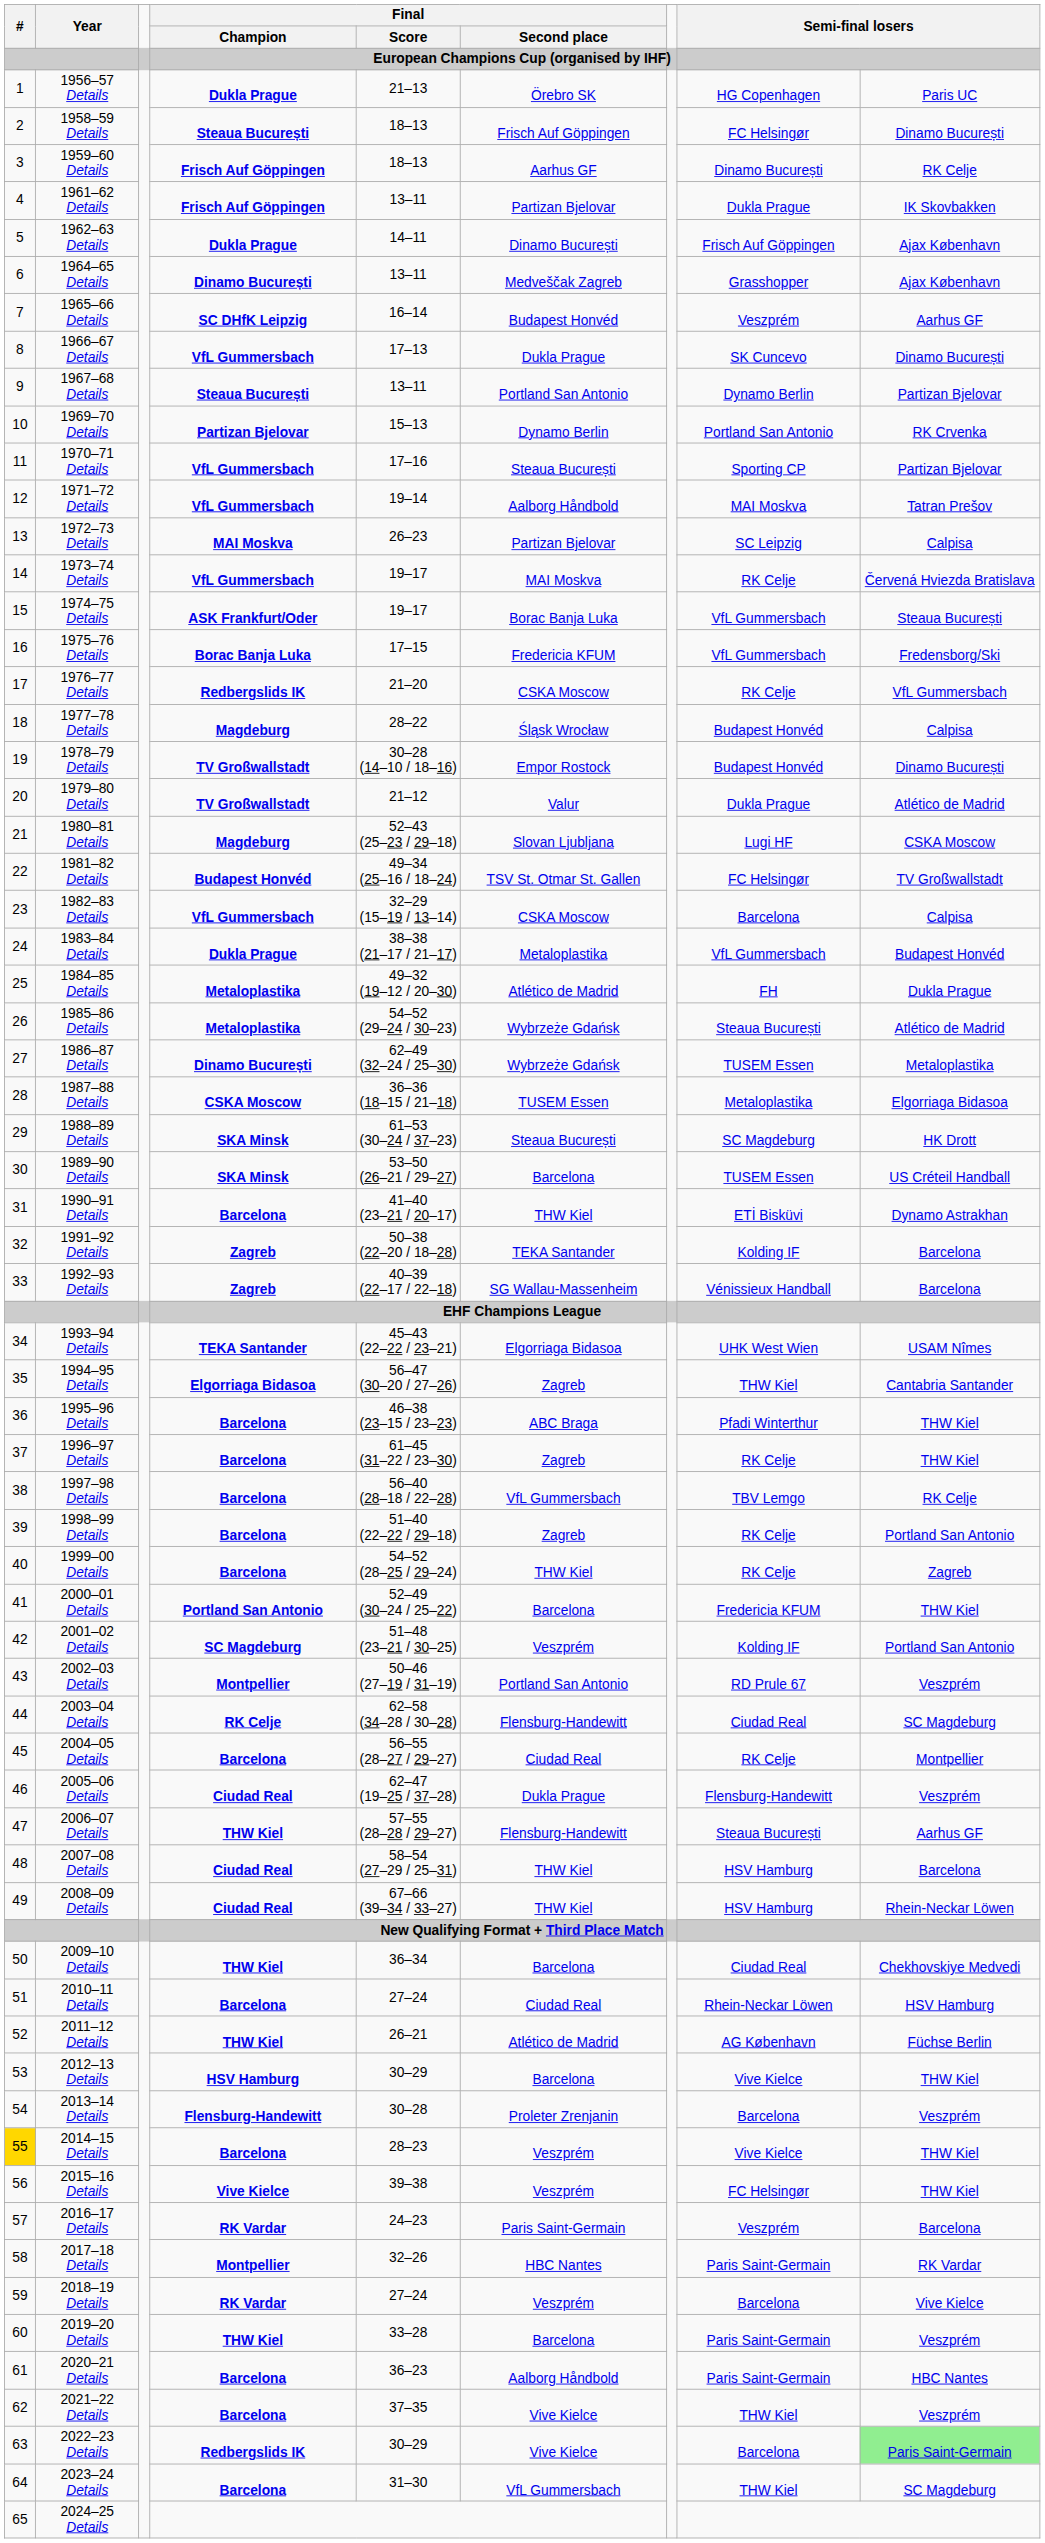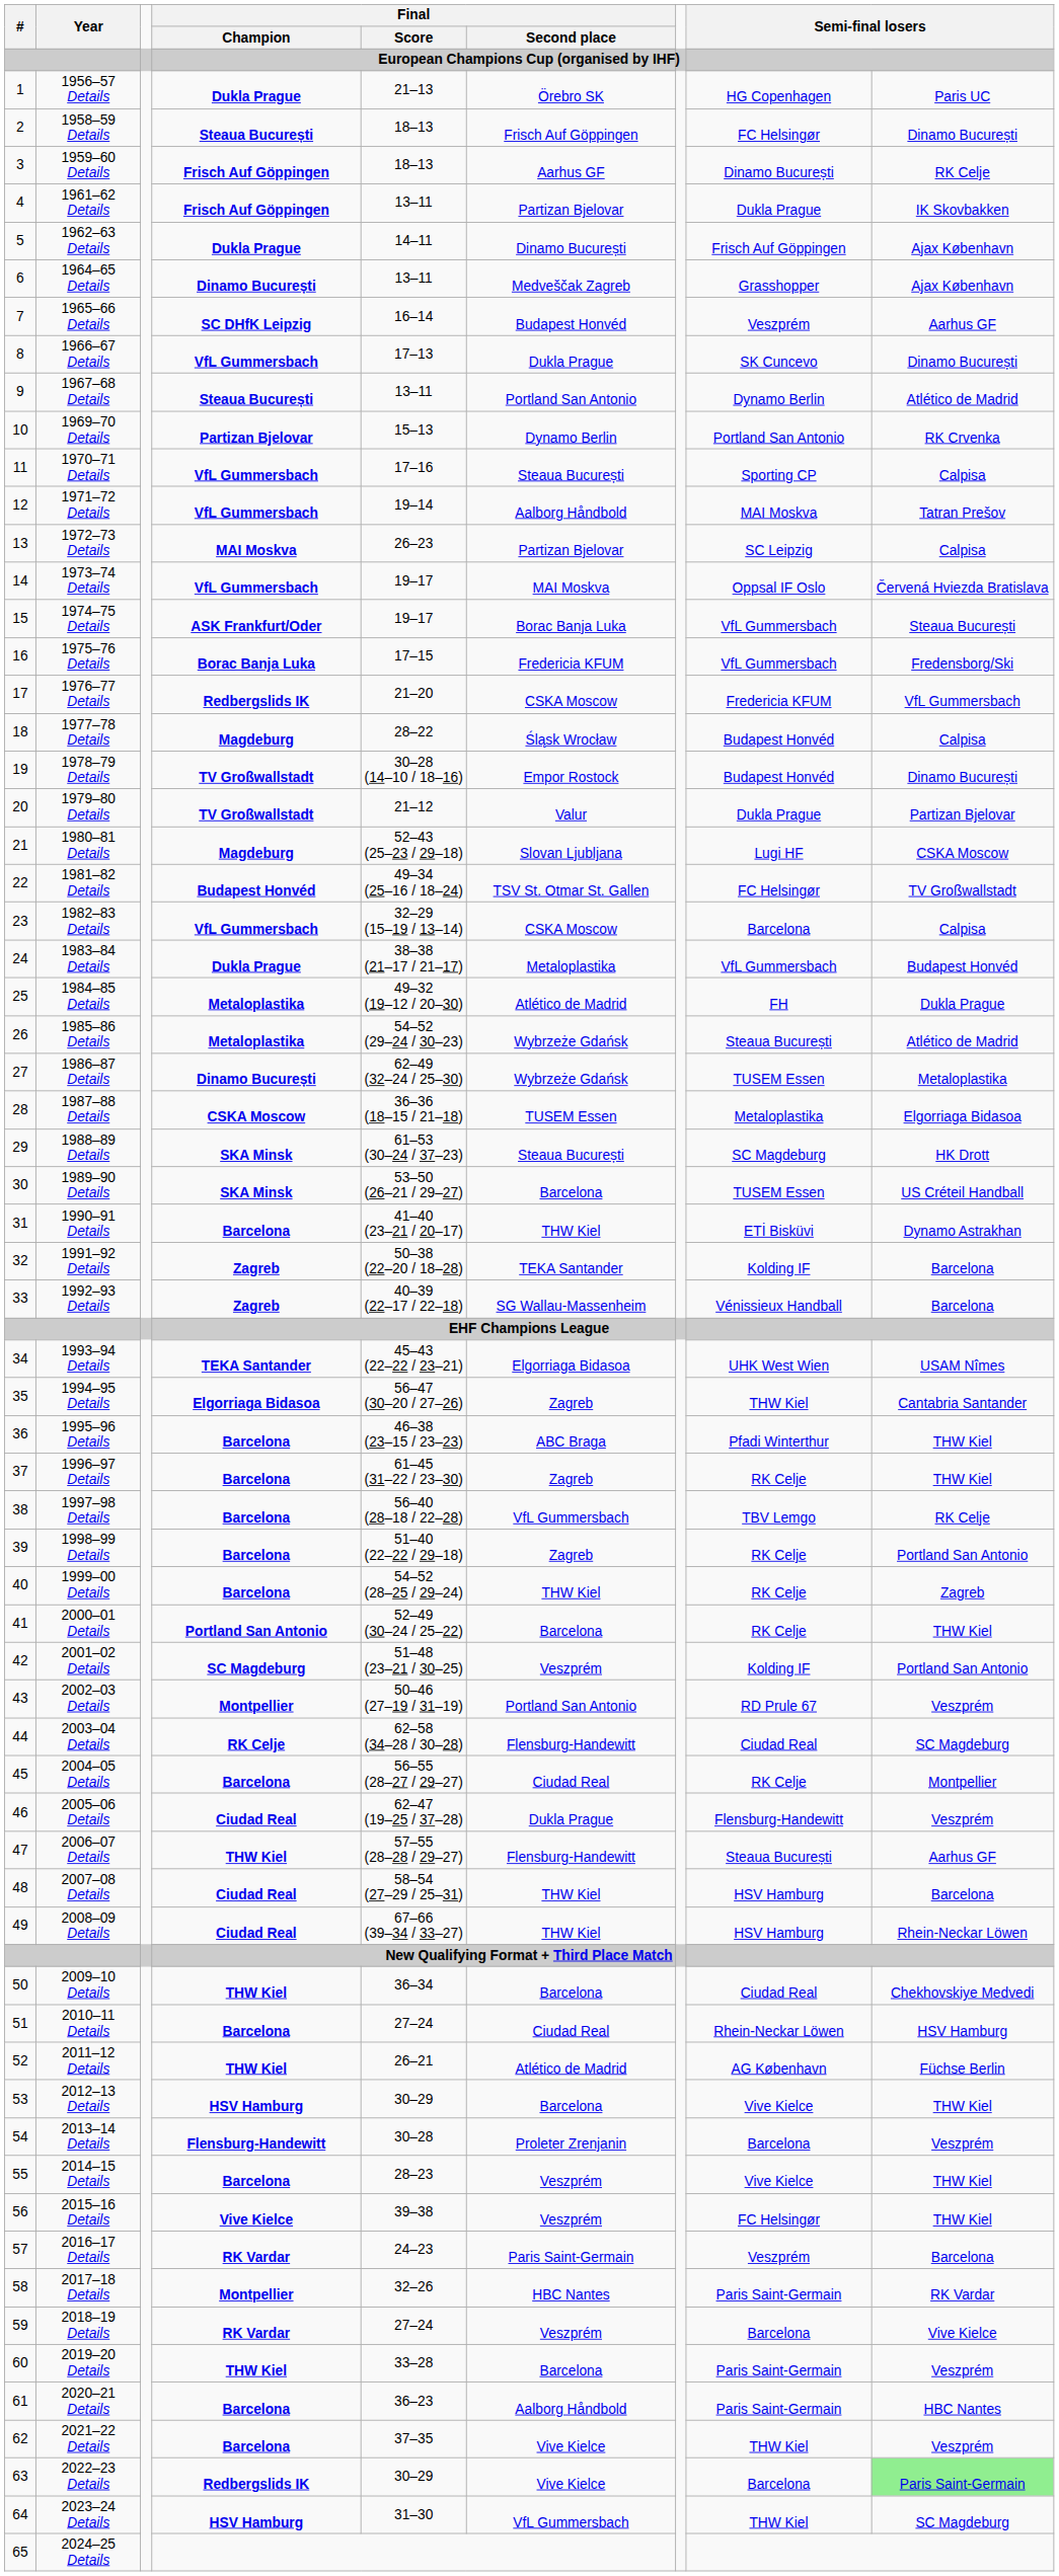1967–68 Details | column 9: Partizan Bjelovar -> Atlético de Madrid
1970–71 Details | column 9: Partizan Bjelovar -> Calpisa
1973–74 Details | column 8: RK Celje -> Oppsal IF Oslo
1976–77 Details | column 8: RK Celje -> Fredericia KFUM
1979–80 Details | column 9: Atlético de Madrid -> Partizan Bjelovar
2000–01 Details | column 8: Fredericia KFUM -> RK Celje
2014–15 Details | #: gold background -> no background
2023–24 Details | Final / Champion: Barcelona -> HSV Hamburg
